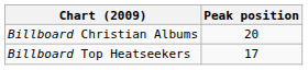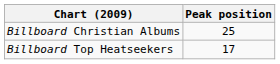Billboard Christian Albums | Peak position: 20 -> 25
